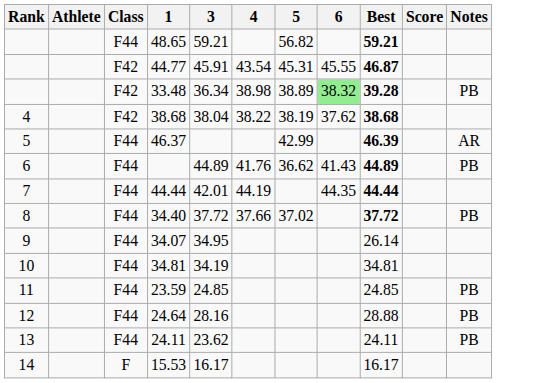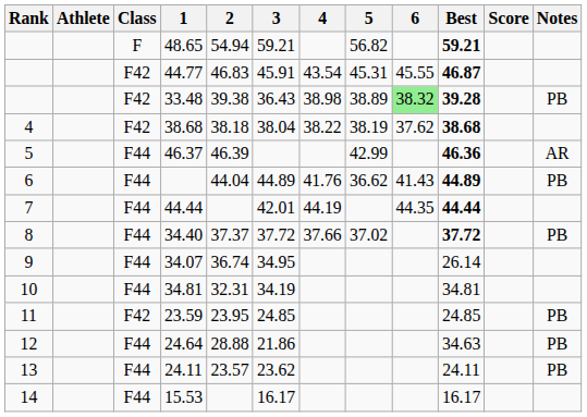+ column: 2 | 54.94 | 46.83 | 39.38 | 38.18 | 46.39 | 44.04 | 37.37 | 36.74 | 32.31 | 23.95 | 28.88 | 23.57
48.65 | Class: F44 -> F
33.48 | 3: 36.34 -> 36.43
46.37 | Best: 46.39 -> 46.36
23.59 | Class: F44 -> F42
24.64 | 3: 28.16 -> 21.86
24.64 | Best: 28.88 -> 34.63
15.53 | Class: F -> F44
